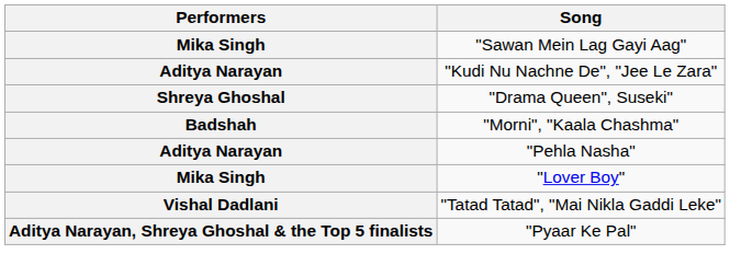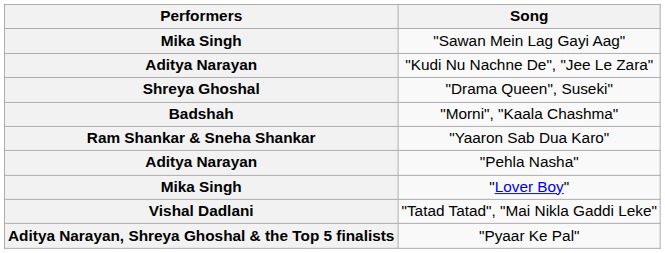+ row: Ram Shankar & Sneha Shankar | "Yaaron Sab Dua Karo"
